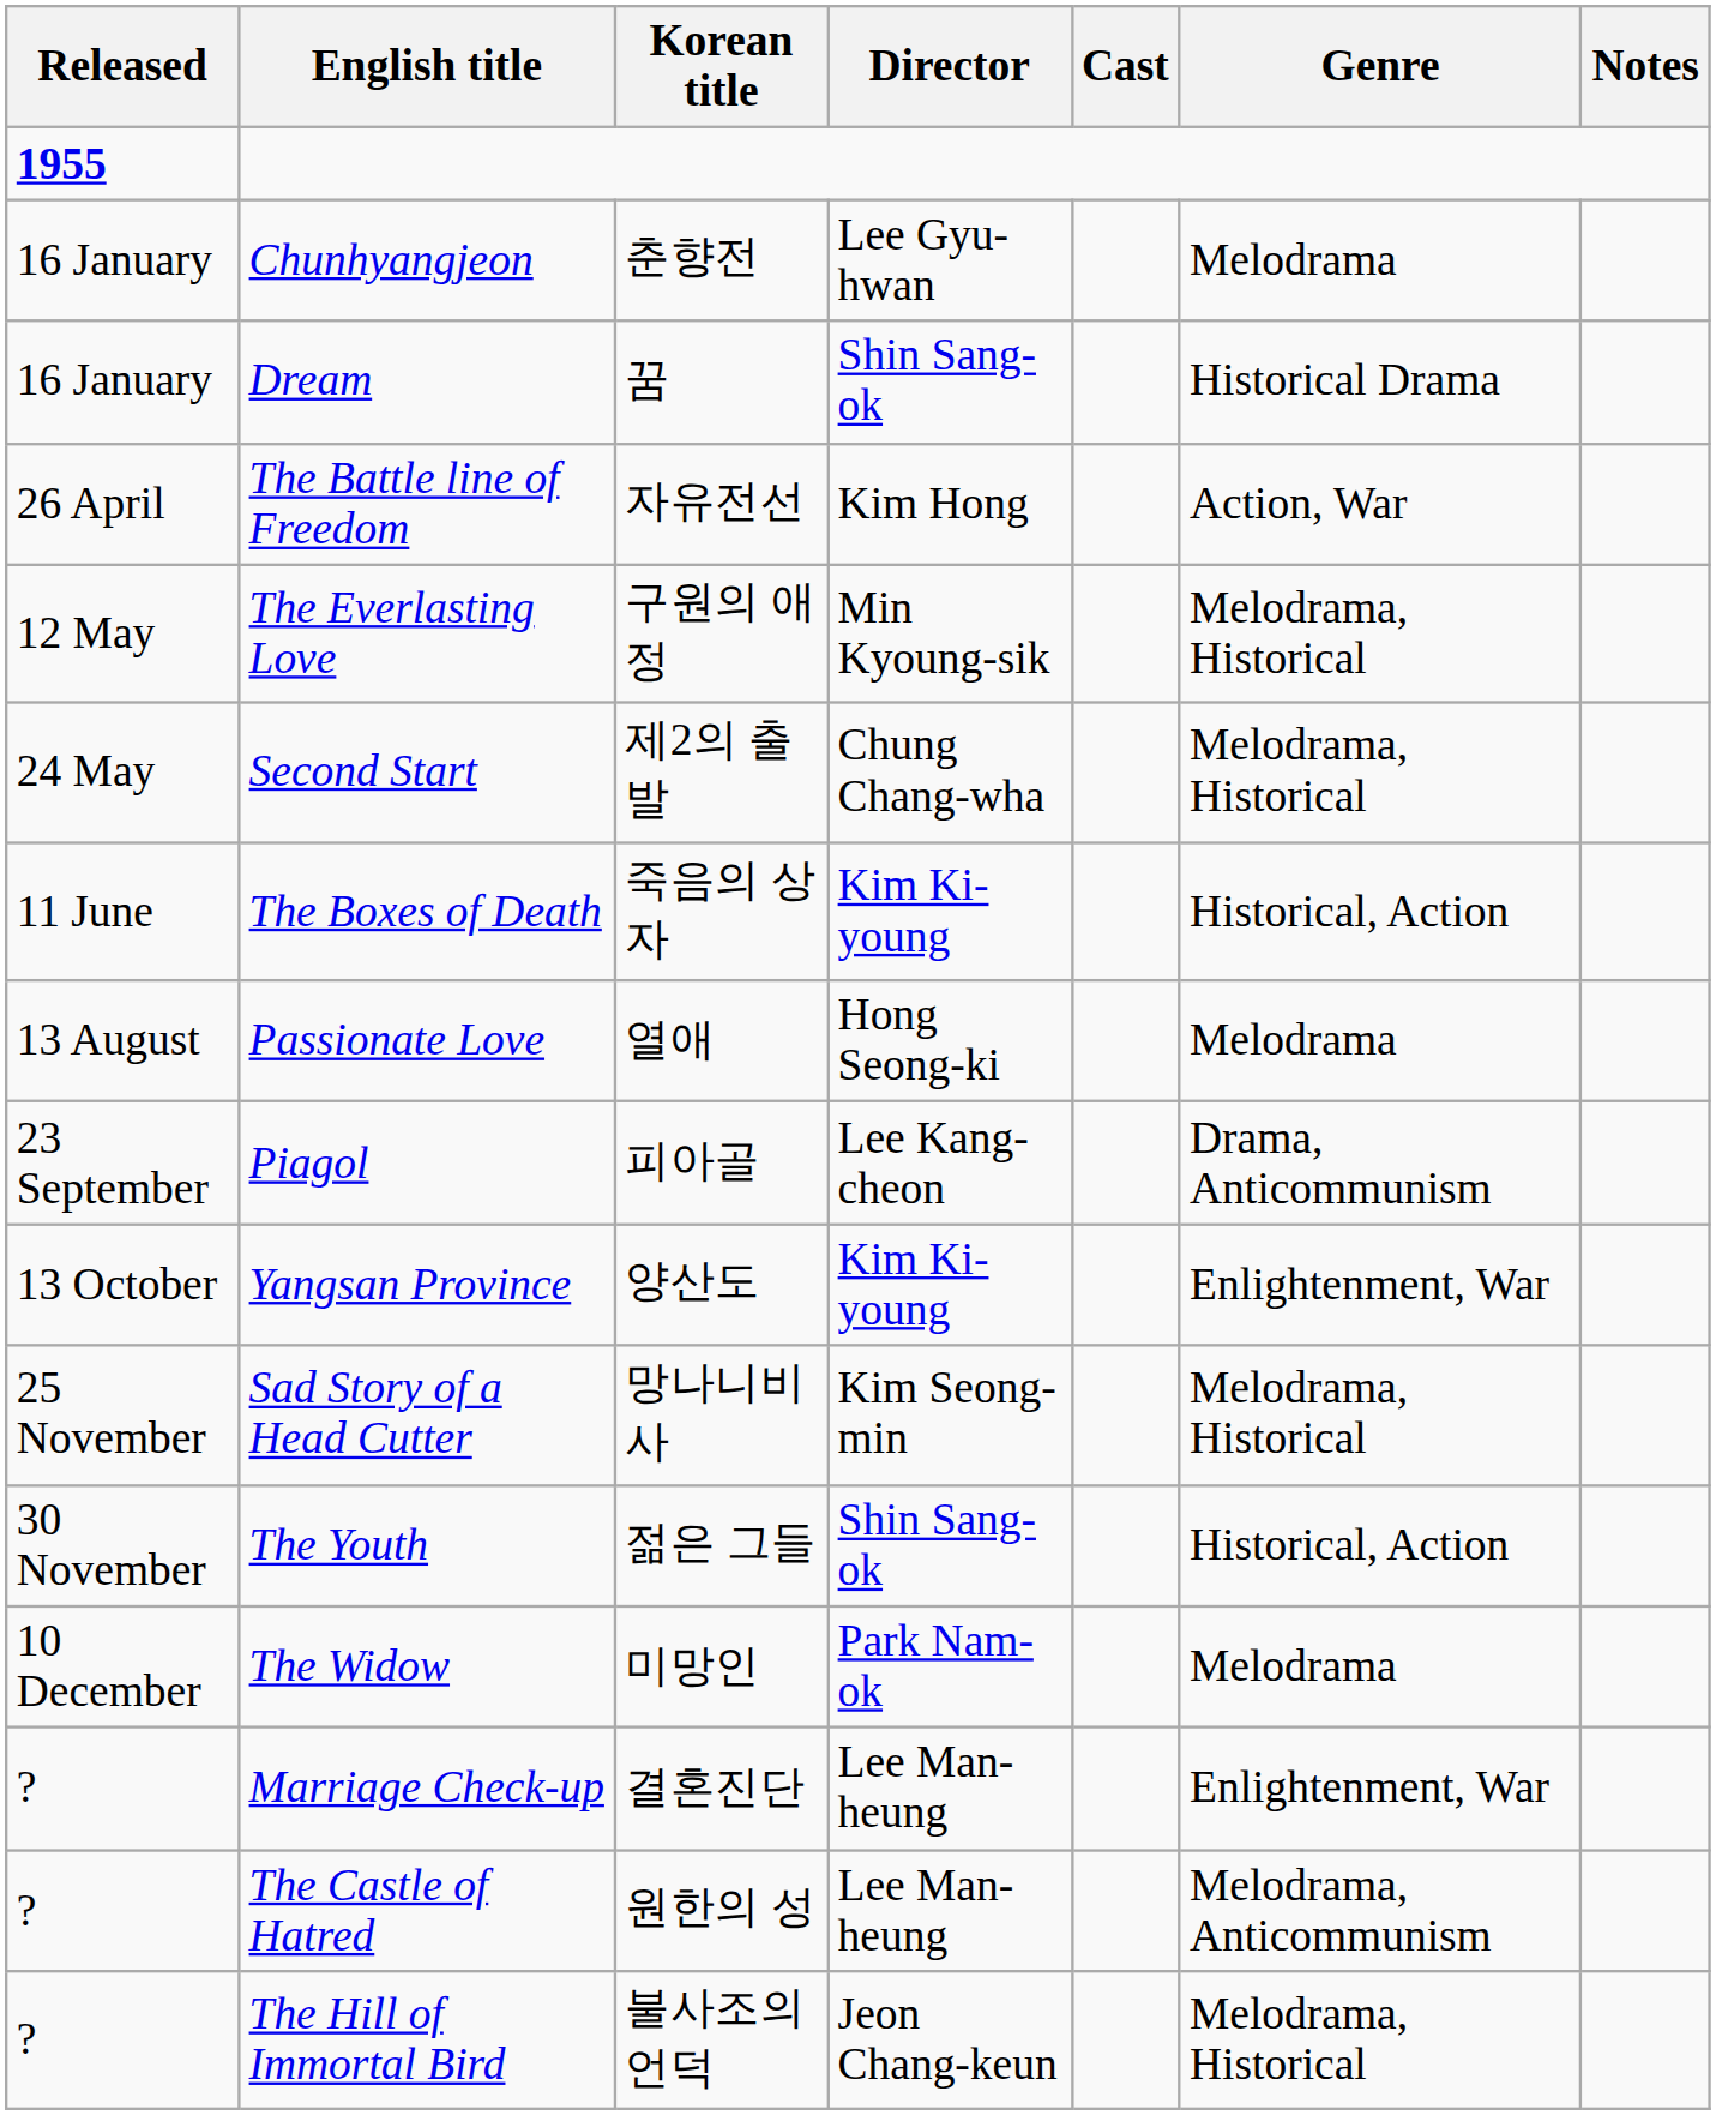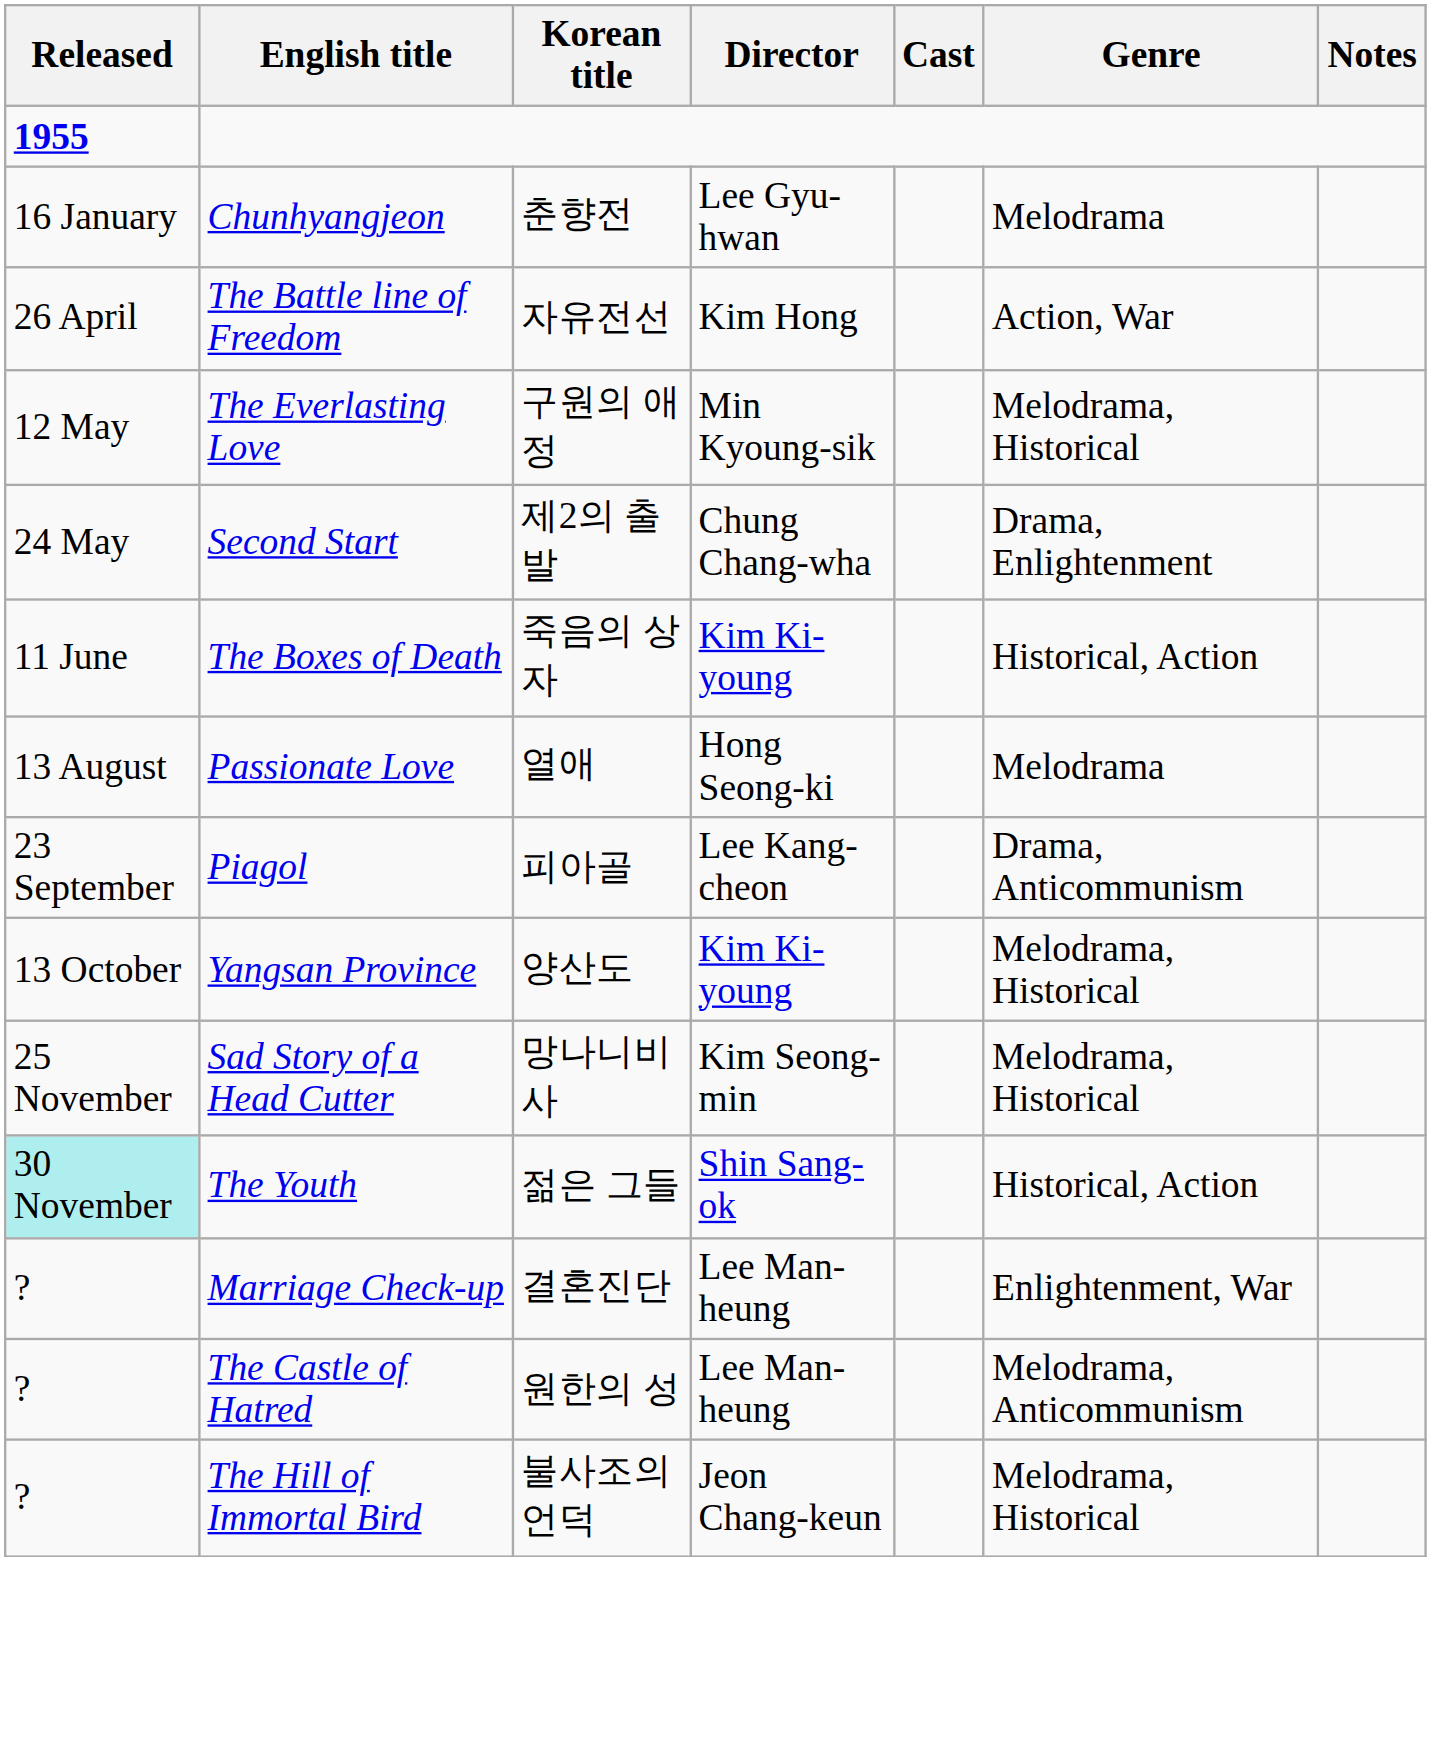- row: 16 January | Dream | 꿈 | Shin Sang-ok | Historical Drama
Second Start | Genre: Melodrama, Historical -> Drama, Enlightenment
Yangsan Province | Genre: Enlightenment, War -> Melodrama, Historical
The Youth | Released: no background -> paleturquoise background
- row: 10 December | The Widow | 미망인 | Park Nam-ok | Melodrama
